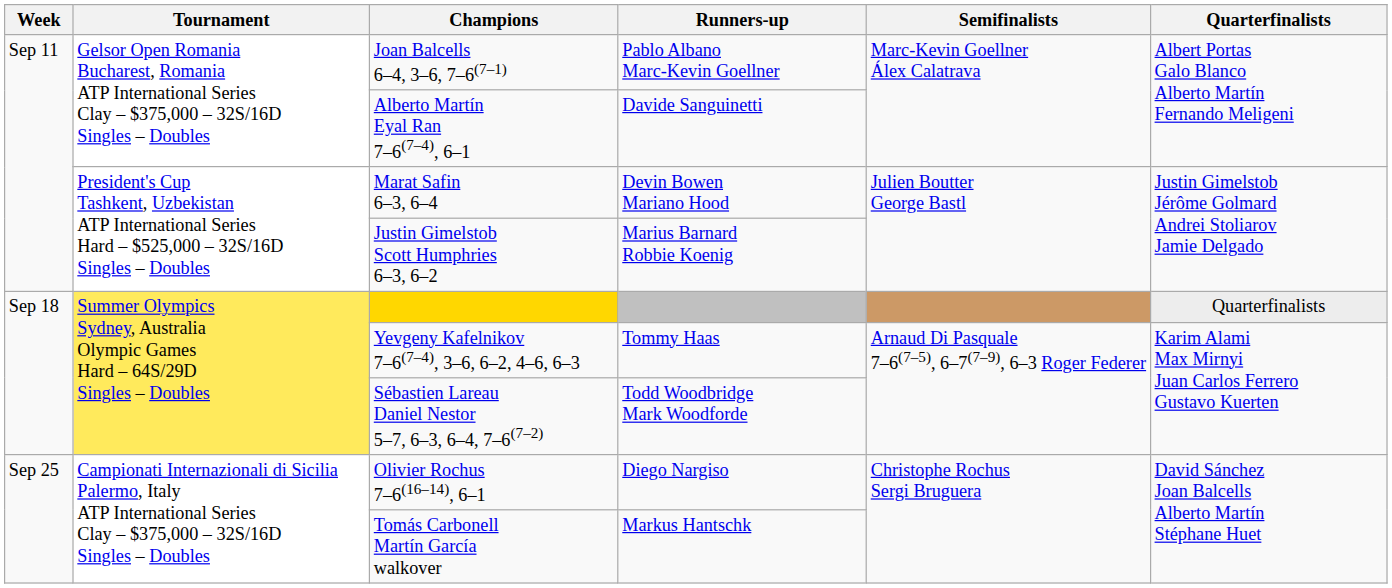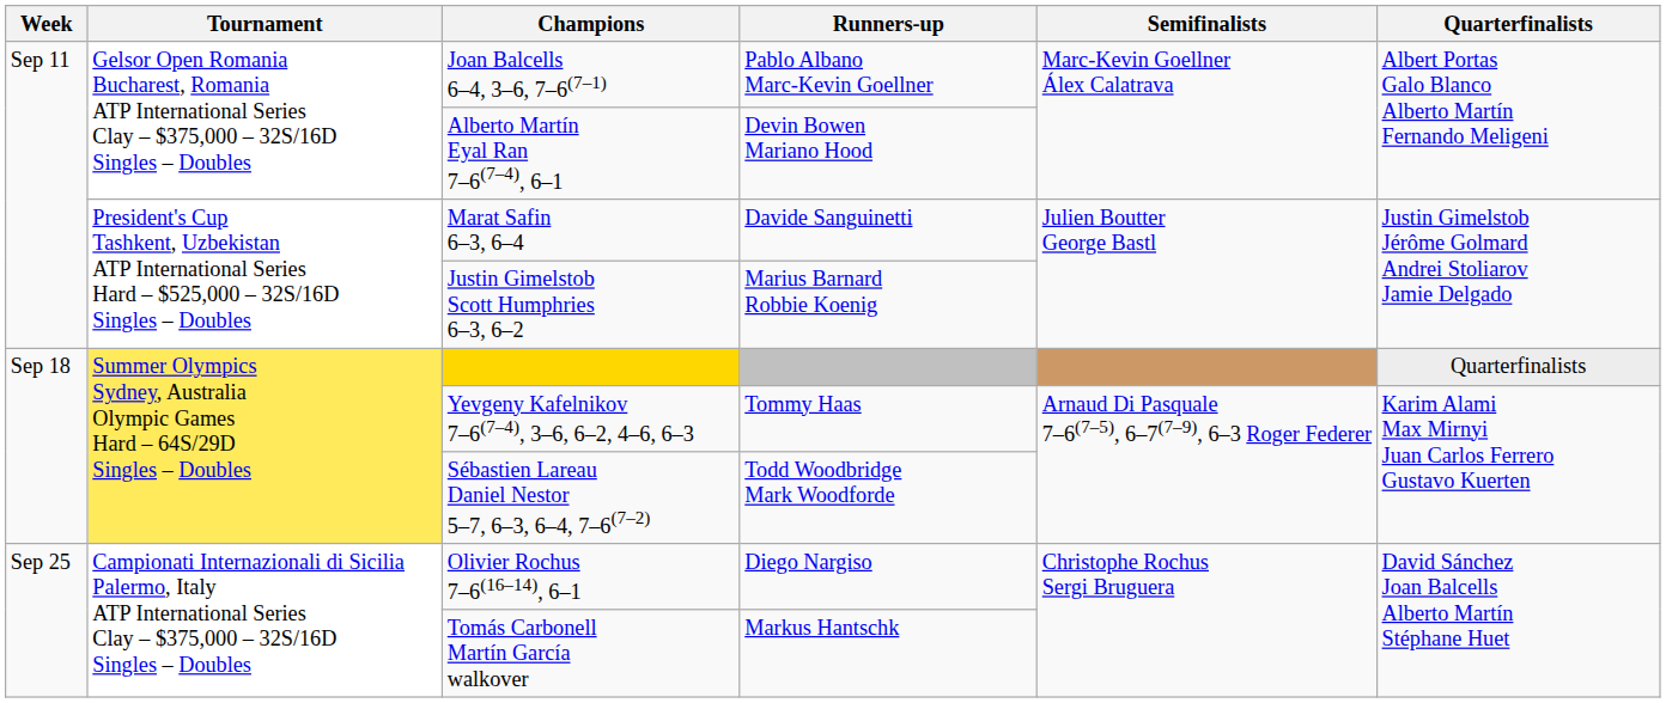Alberto Martín Eyal Ran 7–6(7–4), 6–1 | Runners-up: Davide Sanguinetti -> Devin Bowen Mariano Hood
Marat Safin 6–3, 6–4 | Runners-up: Devin Bowen Mariano Hood -> Davide Sanguinetti
